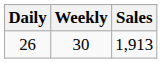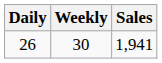26 | Sales: 1,913 -> 1,941
